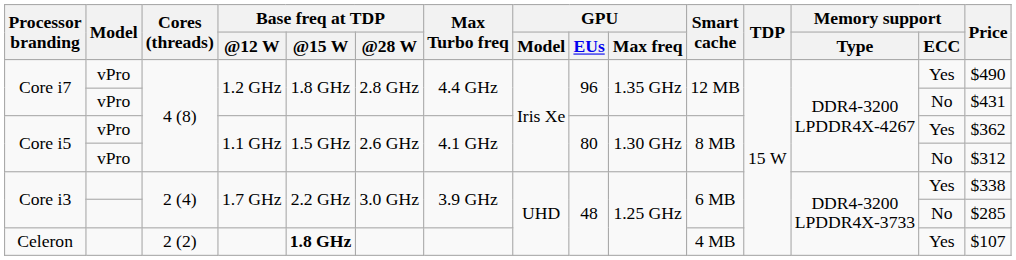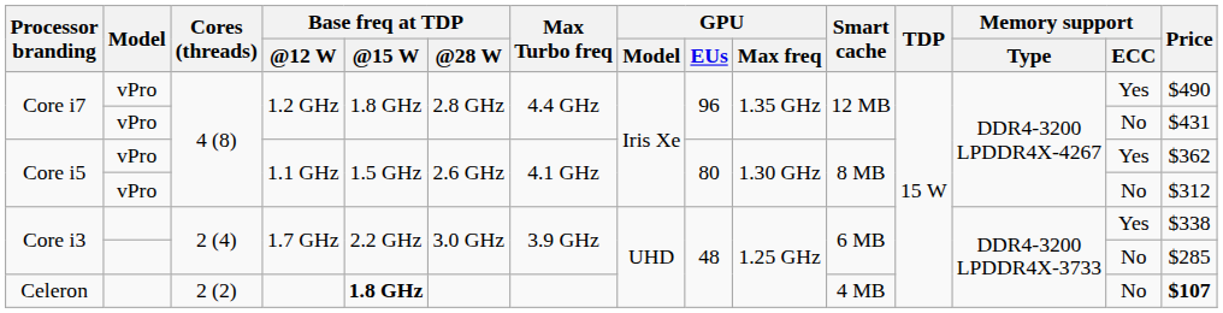Celeron | Memory support / ECC: Yes -> No
Celeron | Price: normal -> bold
